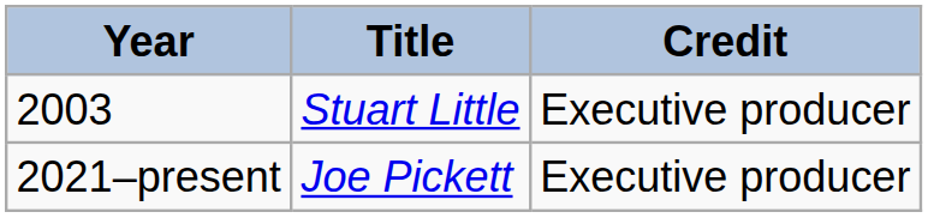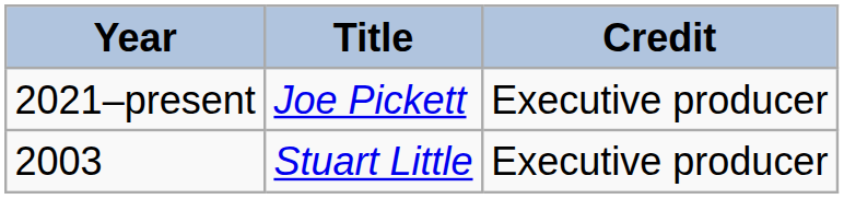rows swapped: 2003 <-> 2021–present
